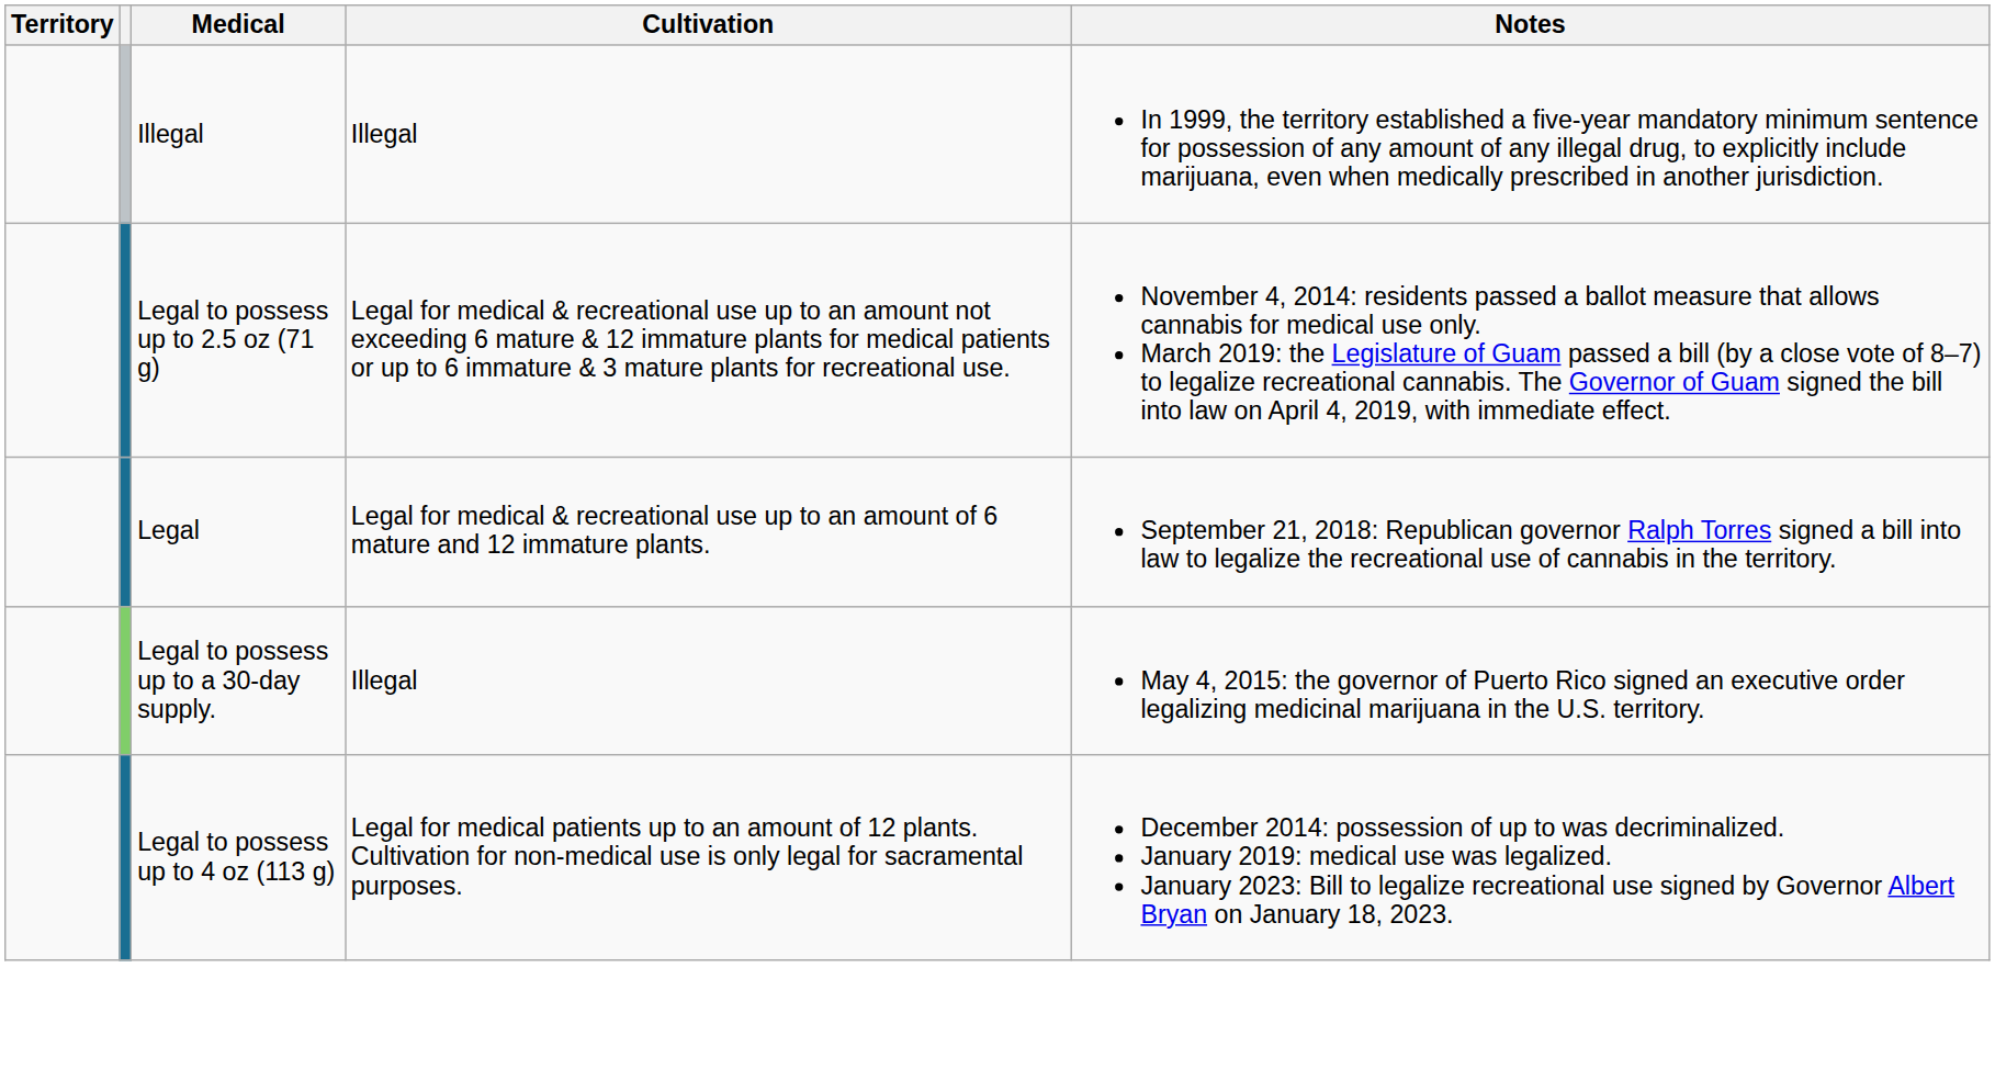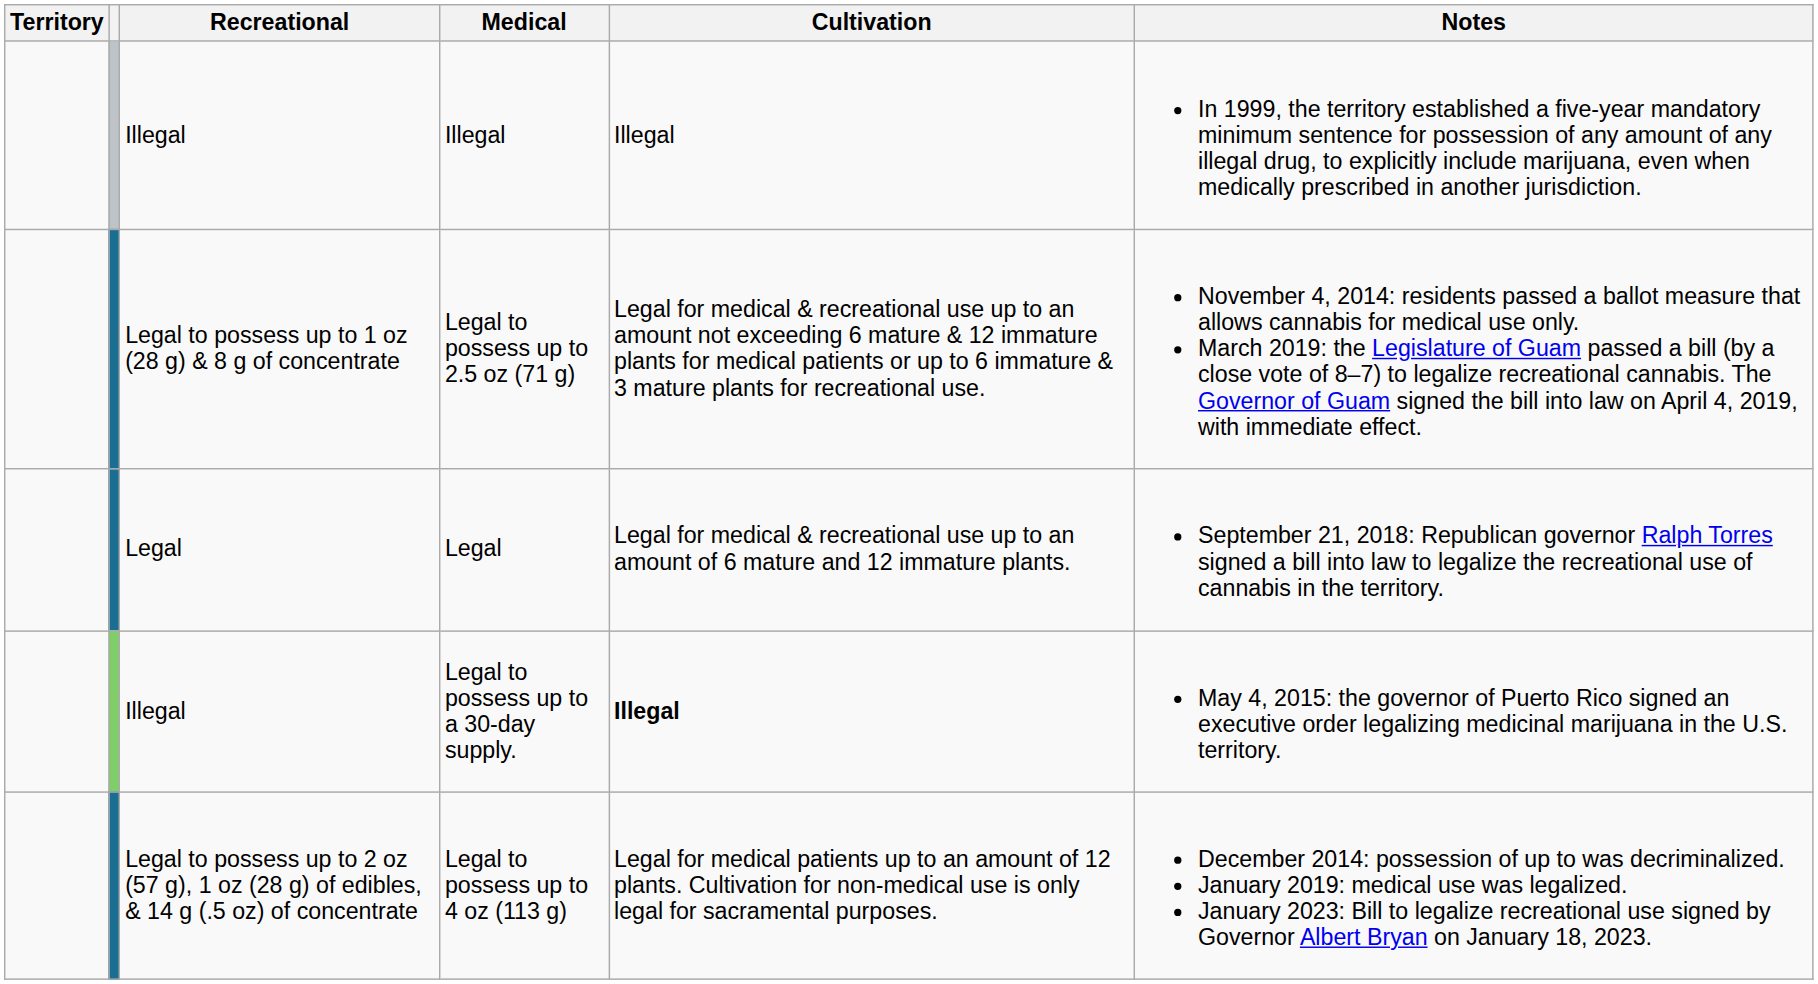+ column: Recreational | Illegal | Legal to possess up to 1 oz (28 g) & 8 g of concentrate | Legal | Illegal | Legal to possess up to 2 oz (57 g), 1 oz (28 g) of edibles, & 14 g (.5 oz) of concentrate
Legal to possess up to a 30-day supply. | Cultivation: normal -> bold
